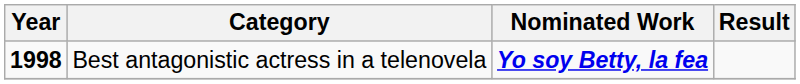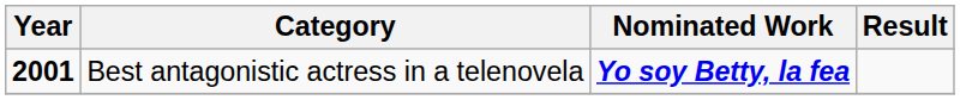Best antagonistic actress in a telenovela | Year: 1998 -> 2001
